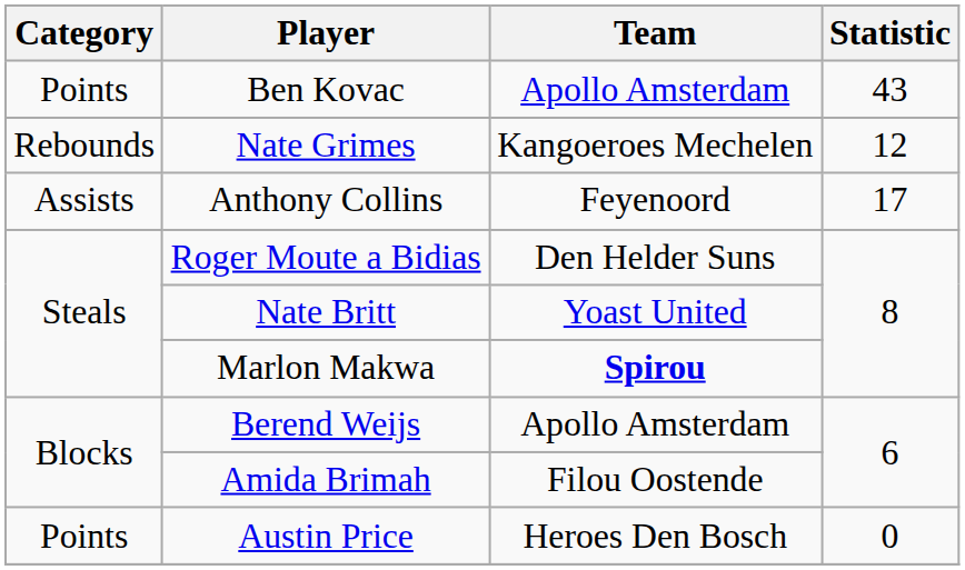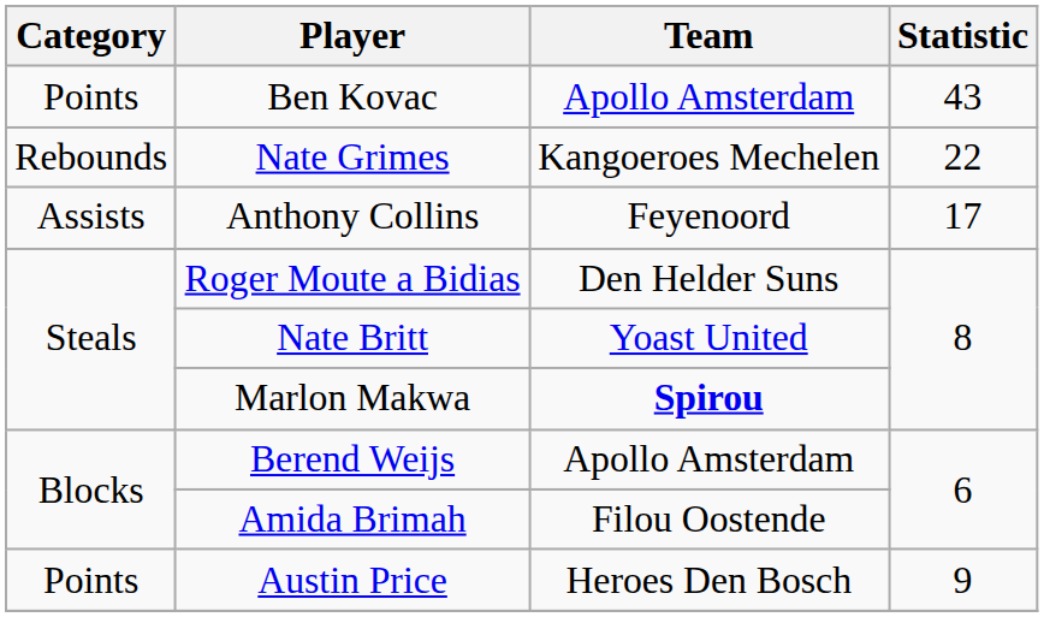Nate Grimes | Statistic: 12 -> 22
Austin Price | Statistic: 0 -> 9
